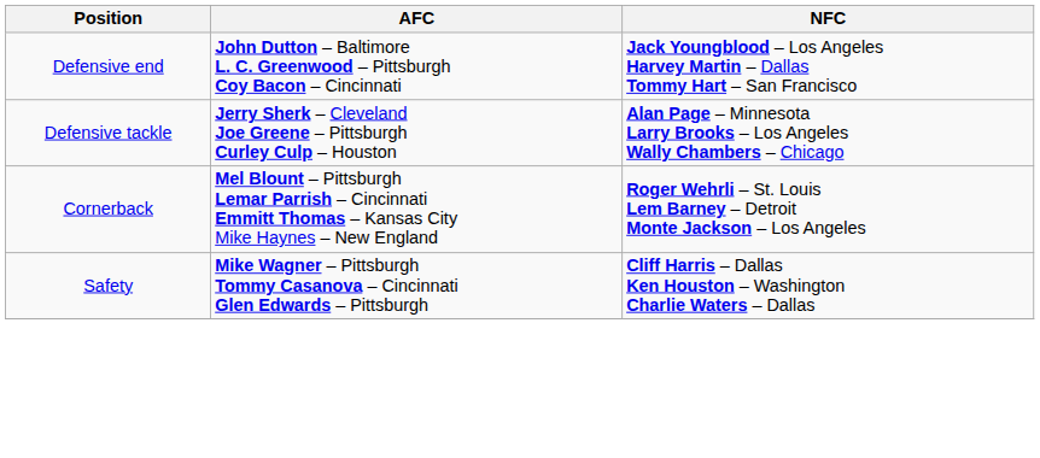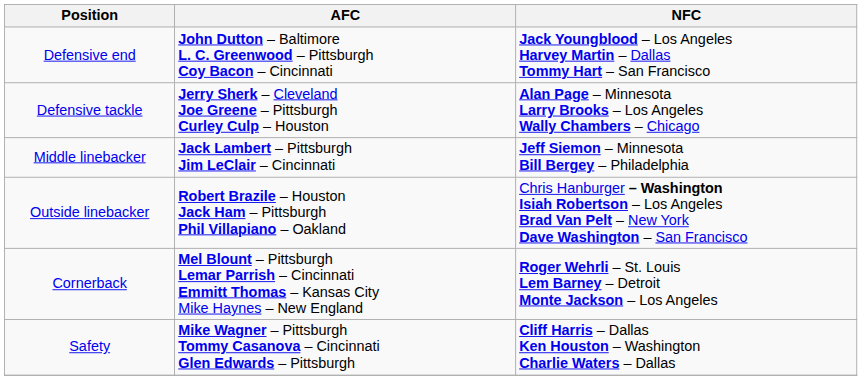+ row: Middle linebacker | Jack Lambert – Pittsburgh Jim LeClair – Cincinnati | Jeff Siemon – Minnesota Bill Bergey – Philadelphia
+ row: Outside linebacker | Robert Brazile – Houston Jack Ham – Pittsburgh Phil Villapiano – Oakland | Chris Hanburger – Washington Isiah Robertson – Los Angeles Brad Van Pelt – New York Dave Washington – San Francisco
